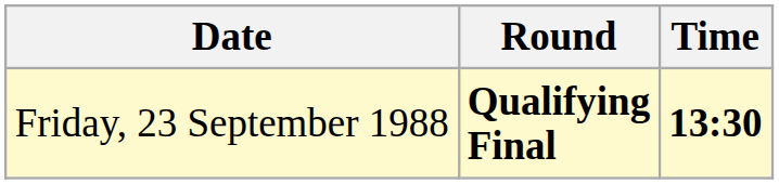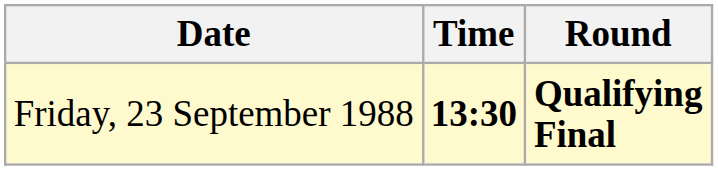columns swapped: Time <-> Round
